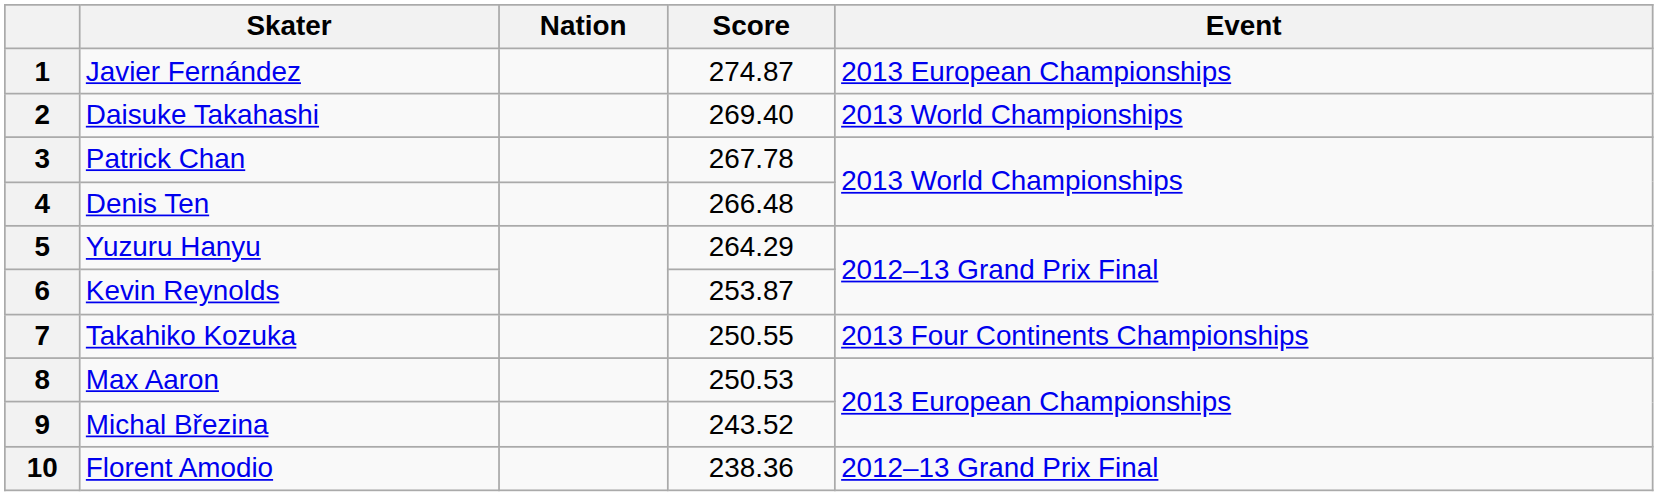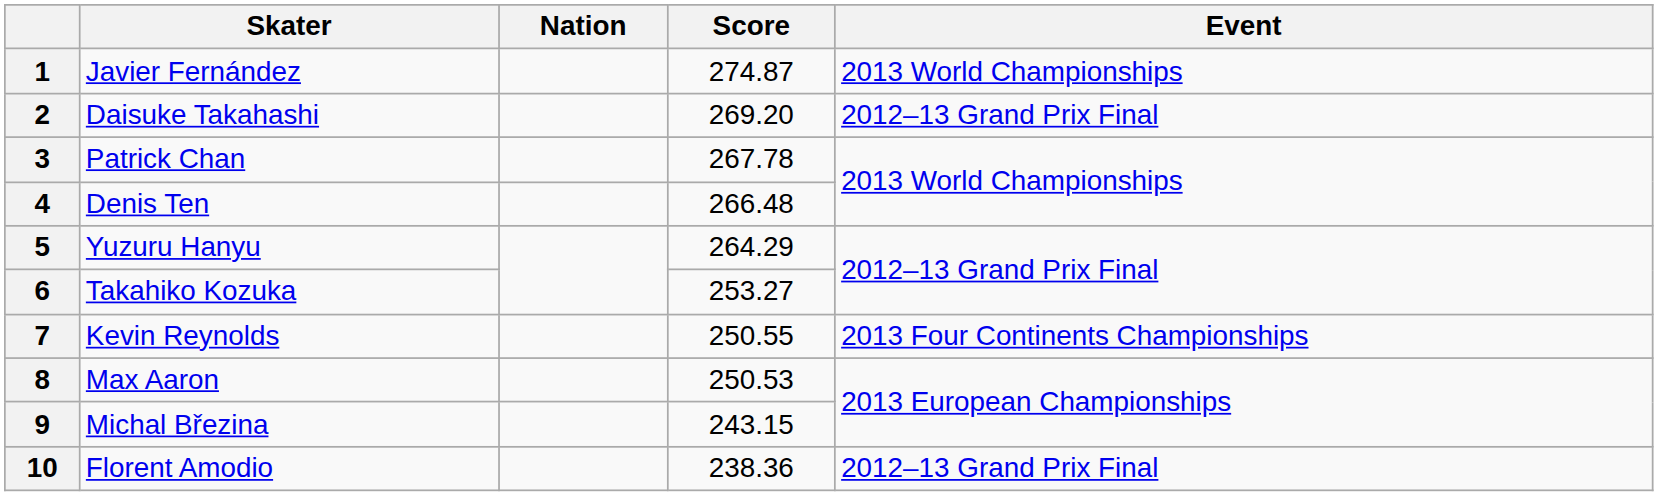1 | Event: 2013 European Championships -> 2013 World Championships
2 | Score: 269.40 -> 269.20
2 | Event: 2013 World Championships -> 2012–13 Grand Prix Final
6 | Skater: Kevin Reynolds -> Takahiko Kozuka
6 | Score: 253.87 -> 253.27
7 | Skater: Takahiko Kozuka -> Kevin Reynolds
9 | Score: 243.52 -> 243.15
